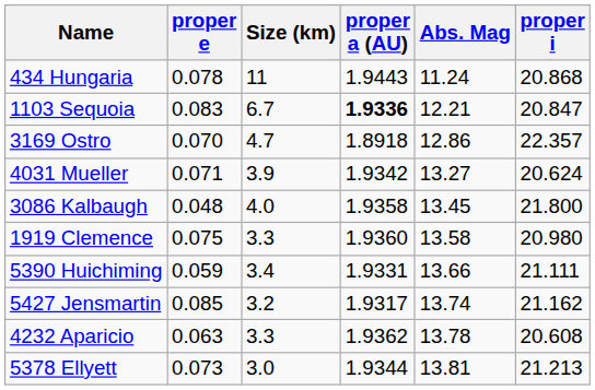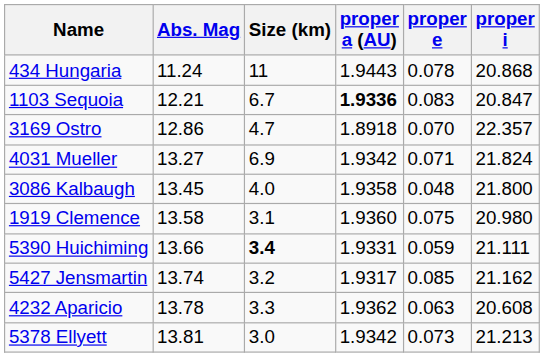columns swapped: Abs. Mag <-> proper e
4031 Mueller | Size (km): 3.9 -> 6.9
4031 Mueller | proper i: 20.624 -> 21.824
1919 Clemence | Size (km): 3.3 -> 3.1
5390 Huichiming | Size (km): normal -> bold
5378 Ellyett | proper a (AU): 1.9344 -> 1.9342
